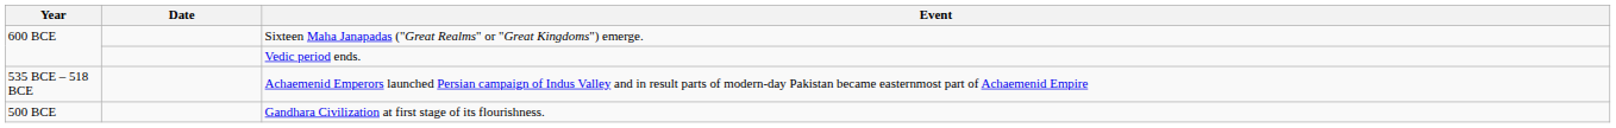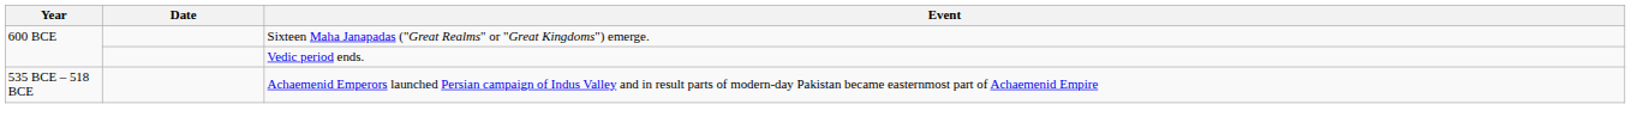- row: 500 BCE | Gandhara Civilization at first stage of its flourishness.
